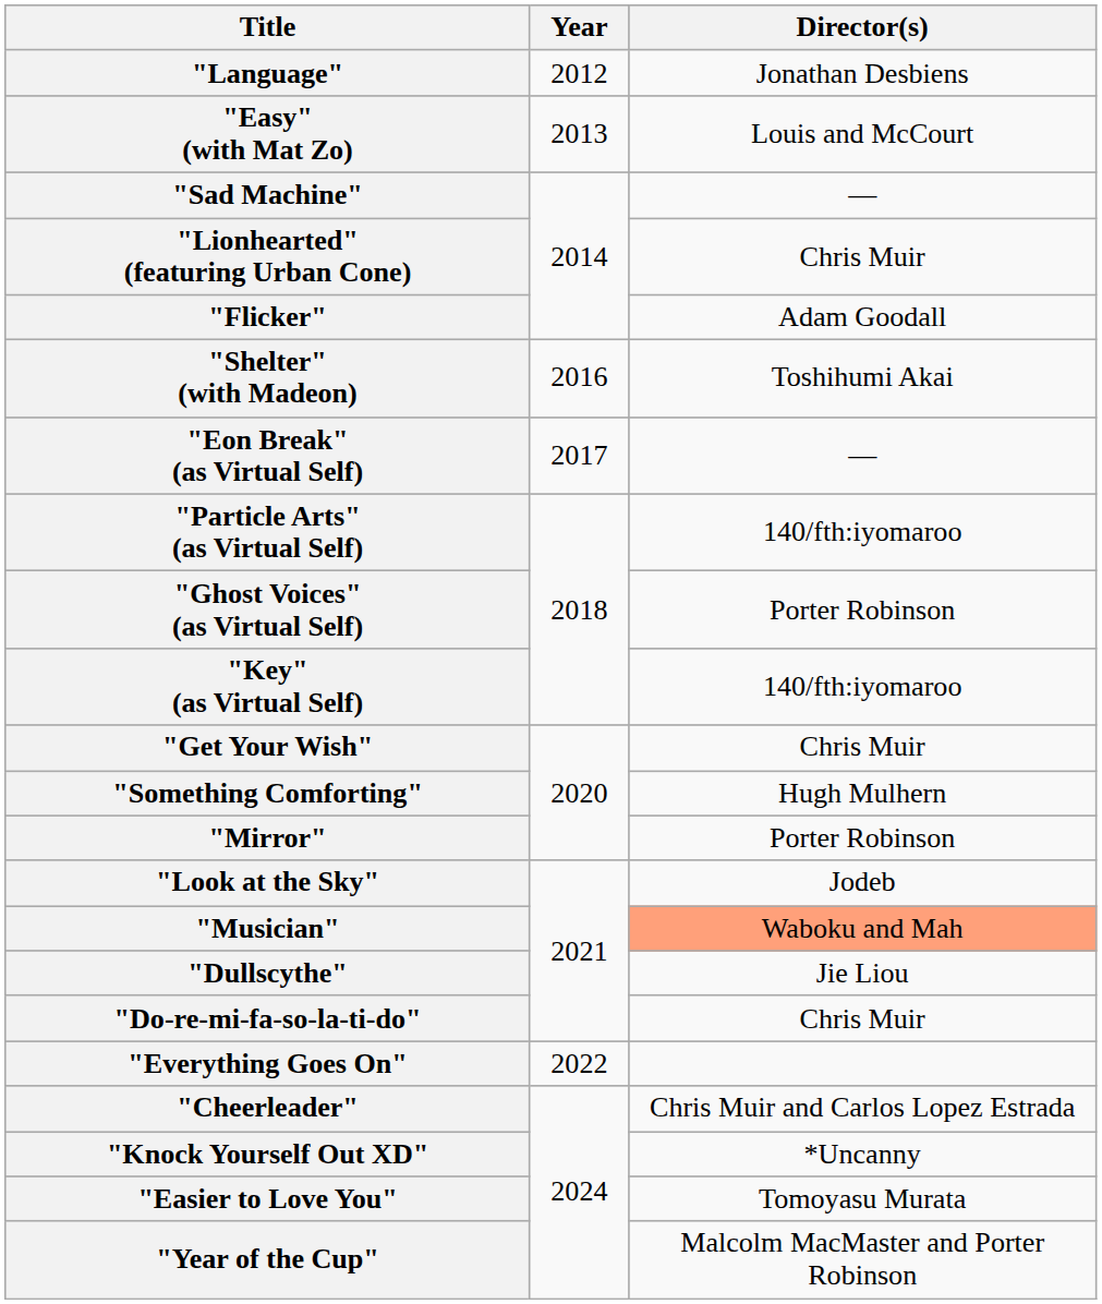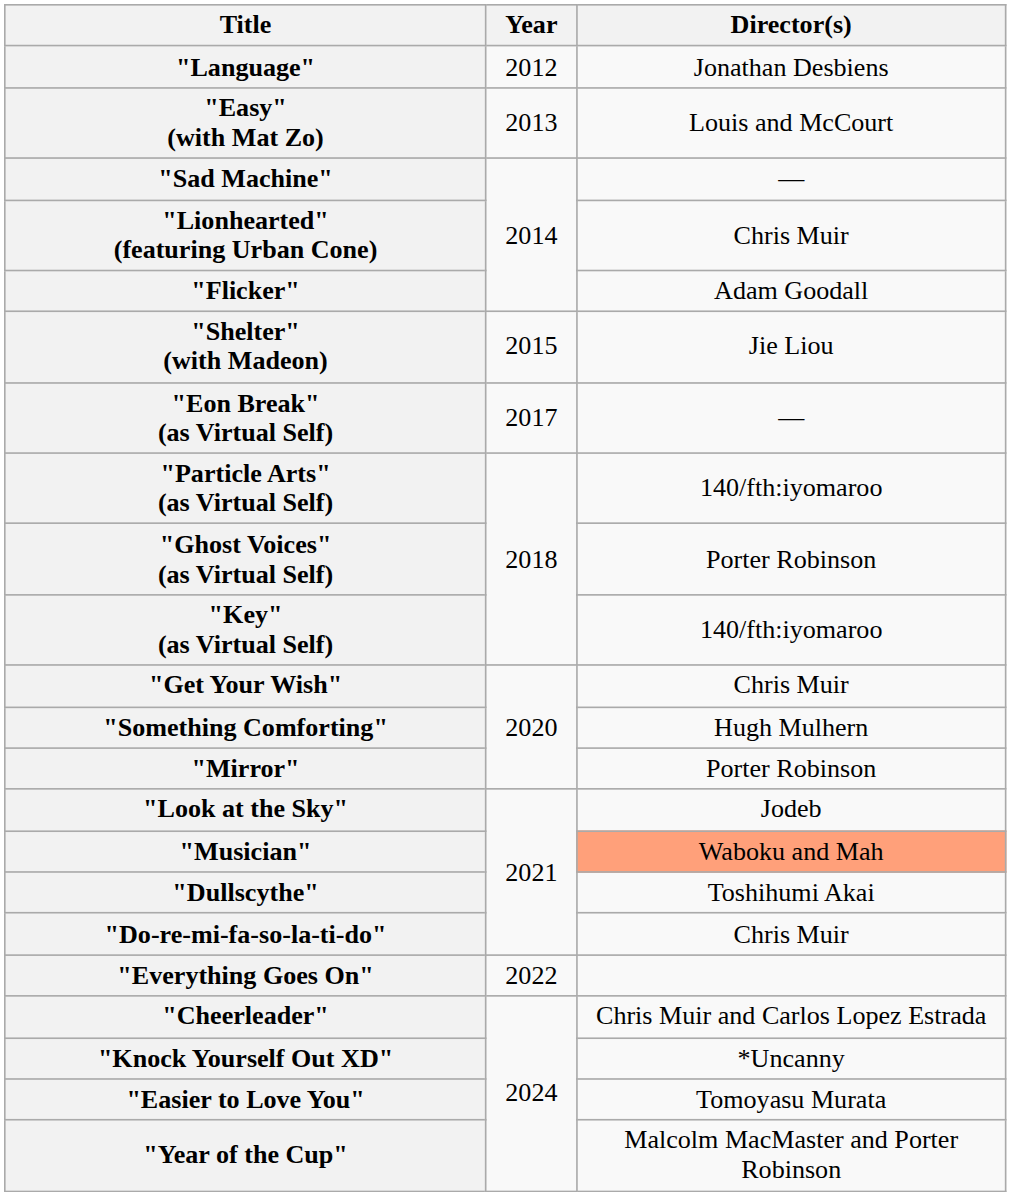"Shelter" (with Madeon) | Year: 2016 -> 2015
"Shelter" (with Madeon) | Director(s): Toshihumi Akai -> Jie Liou
"Dullscythe" | Director(s): Jie Liou -> Toshihumi Akai
